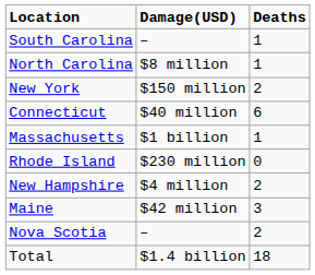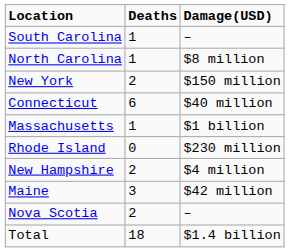columns swapped: Deaths <-> Damage(USD)
